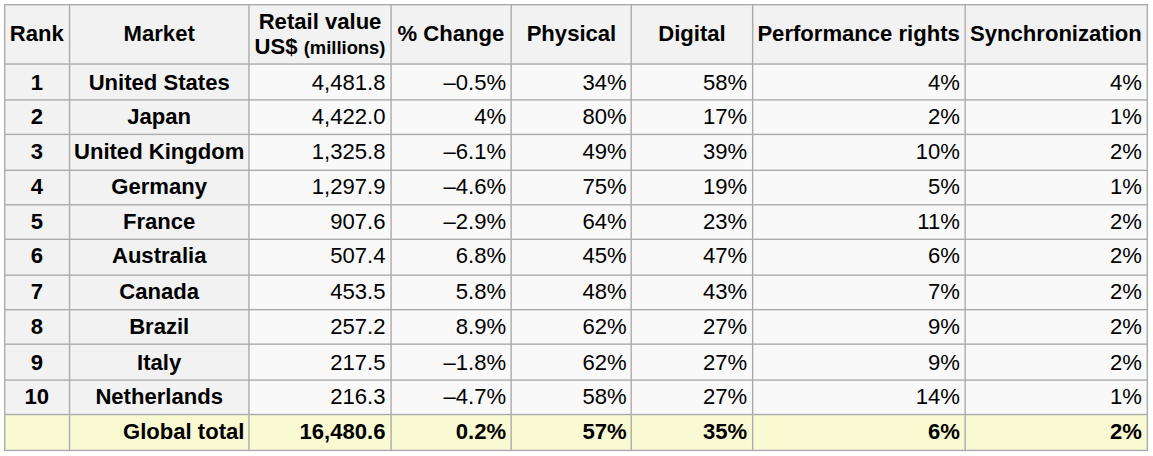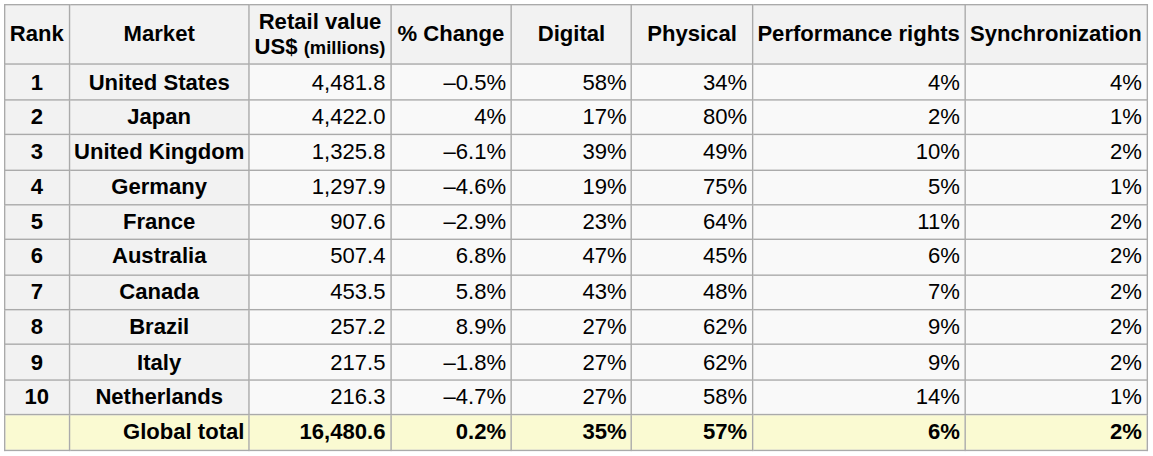columns swapped: Physical <-> Digital
